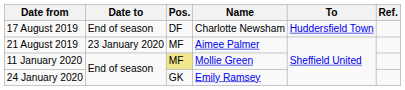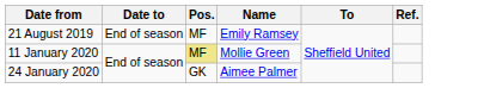- row: 17 August 2019 | End of season | DF | Charlotte Newsham | Huddersfield Town
21 August 2019 | Date to: 23 January 2020 -> End of season
21 August 2019 | Name: Aimee Palmer -> Emily Ramsey
24 January 2020 | Name: Emily Ramsey -> Aimee Palmer
